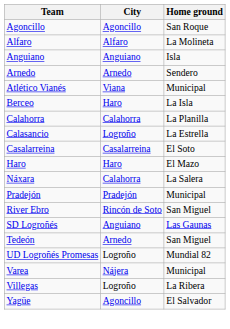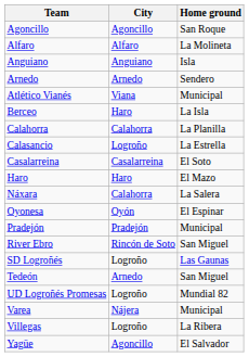+ row: Oyonesa | Oyón | El Espinar
SD Logroñés | City: Anguiano -> Logroño
